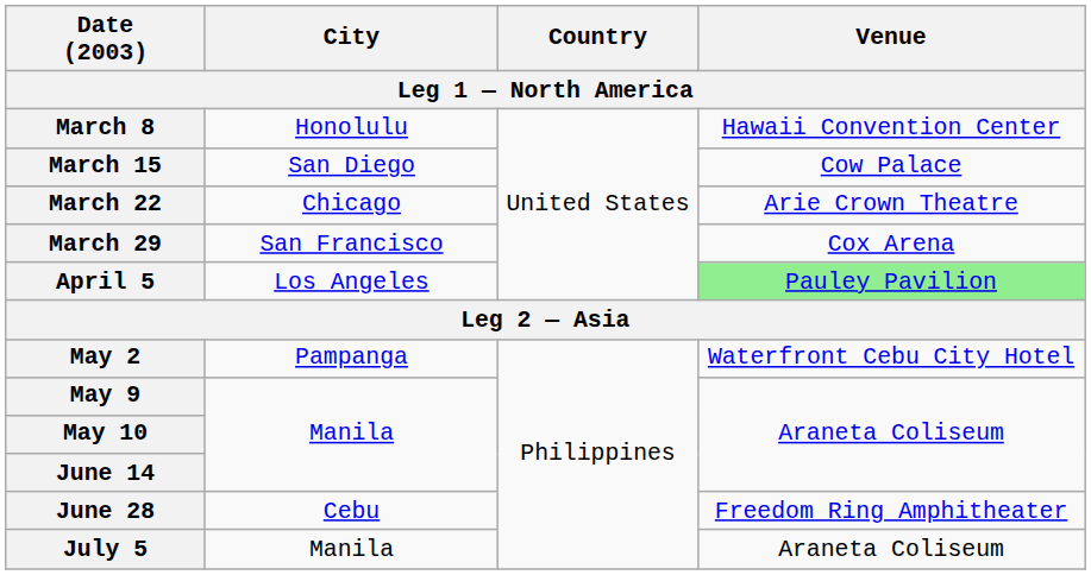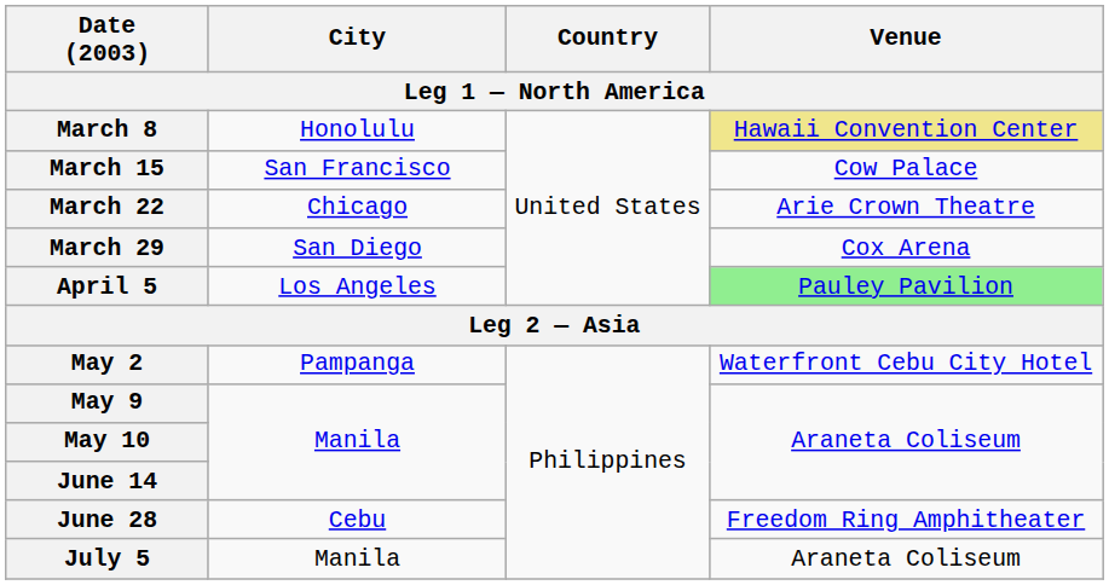March 8 | Venue: no background -> khaki background
March 15 | City: San Diego -> San Francisco
March 29 | City: San Francisco -> San Diego
